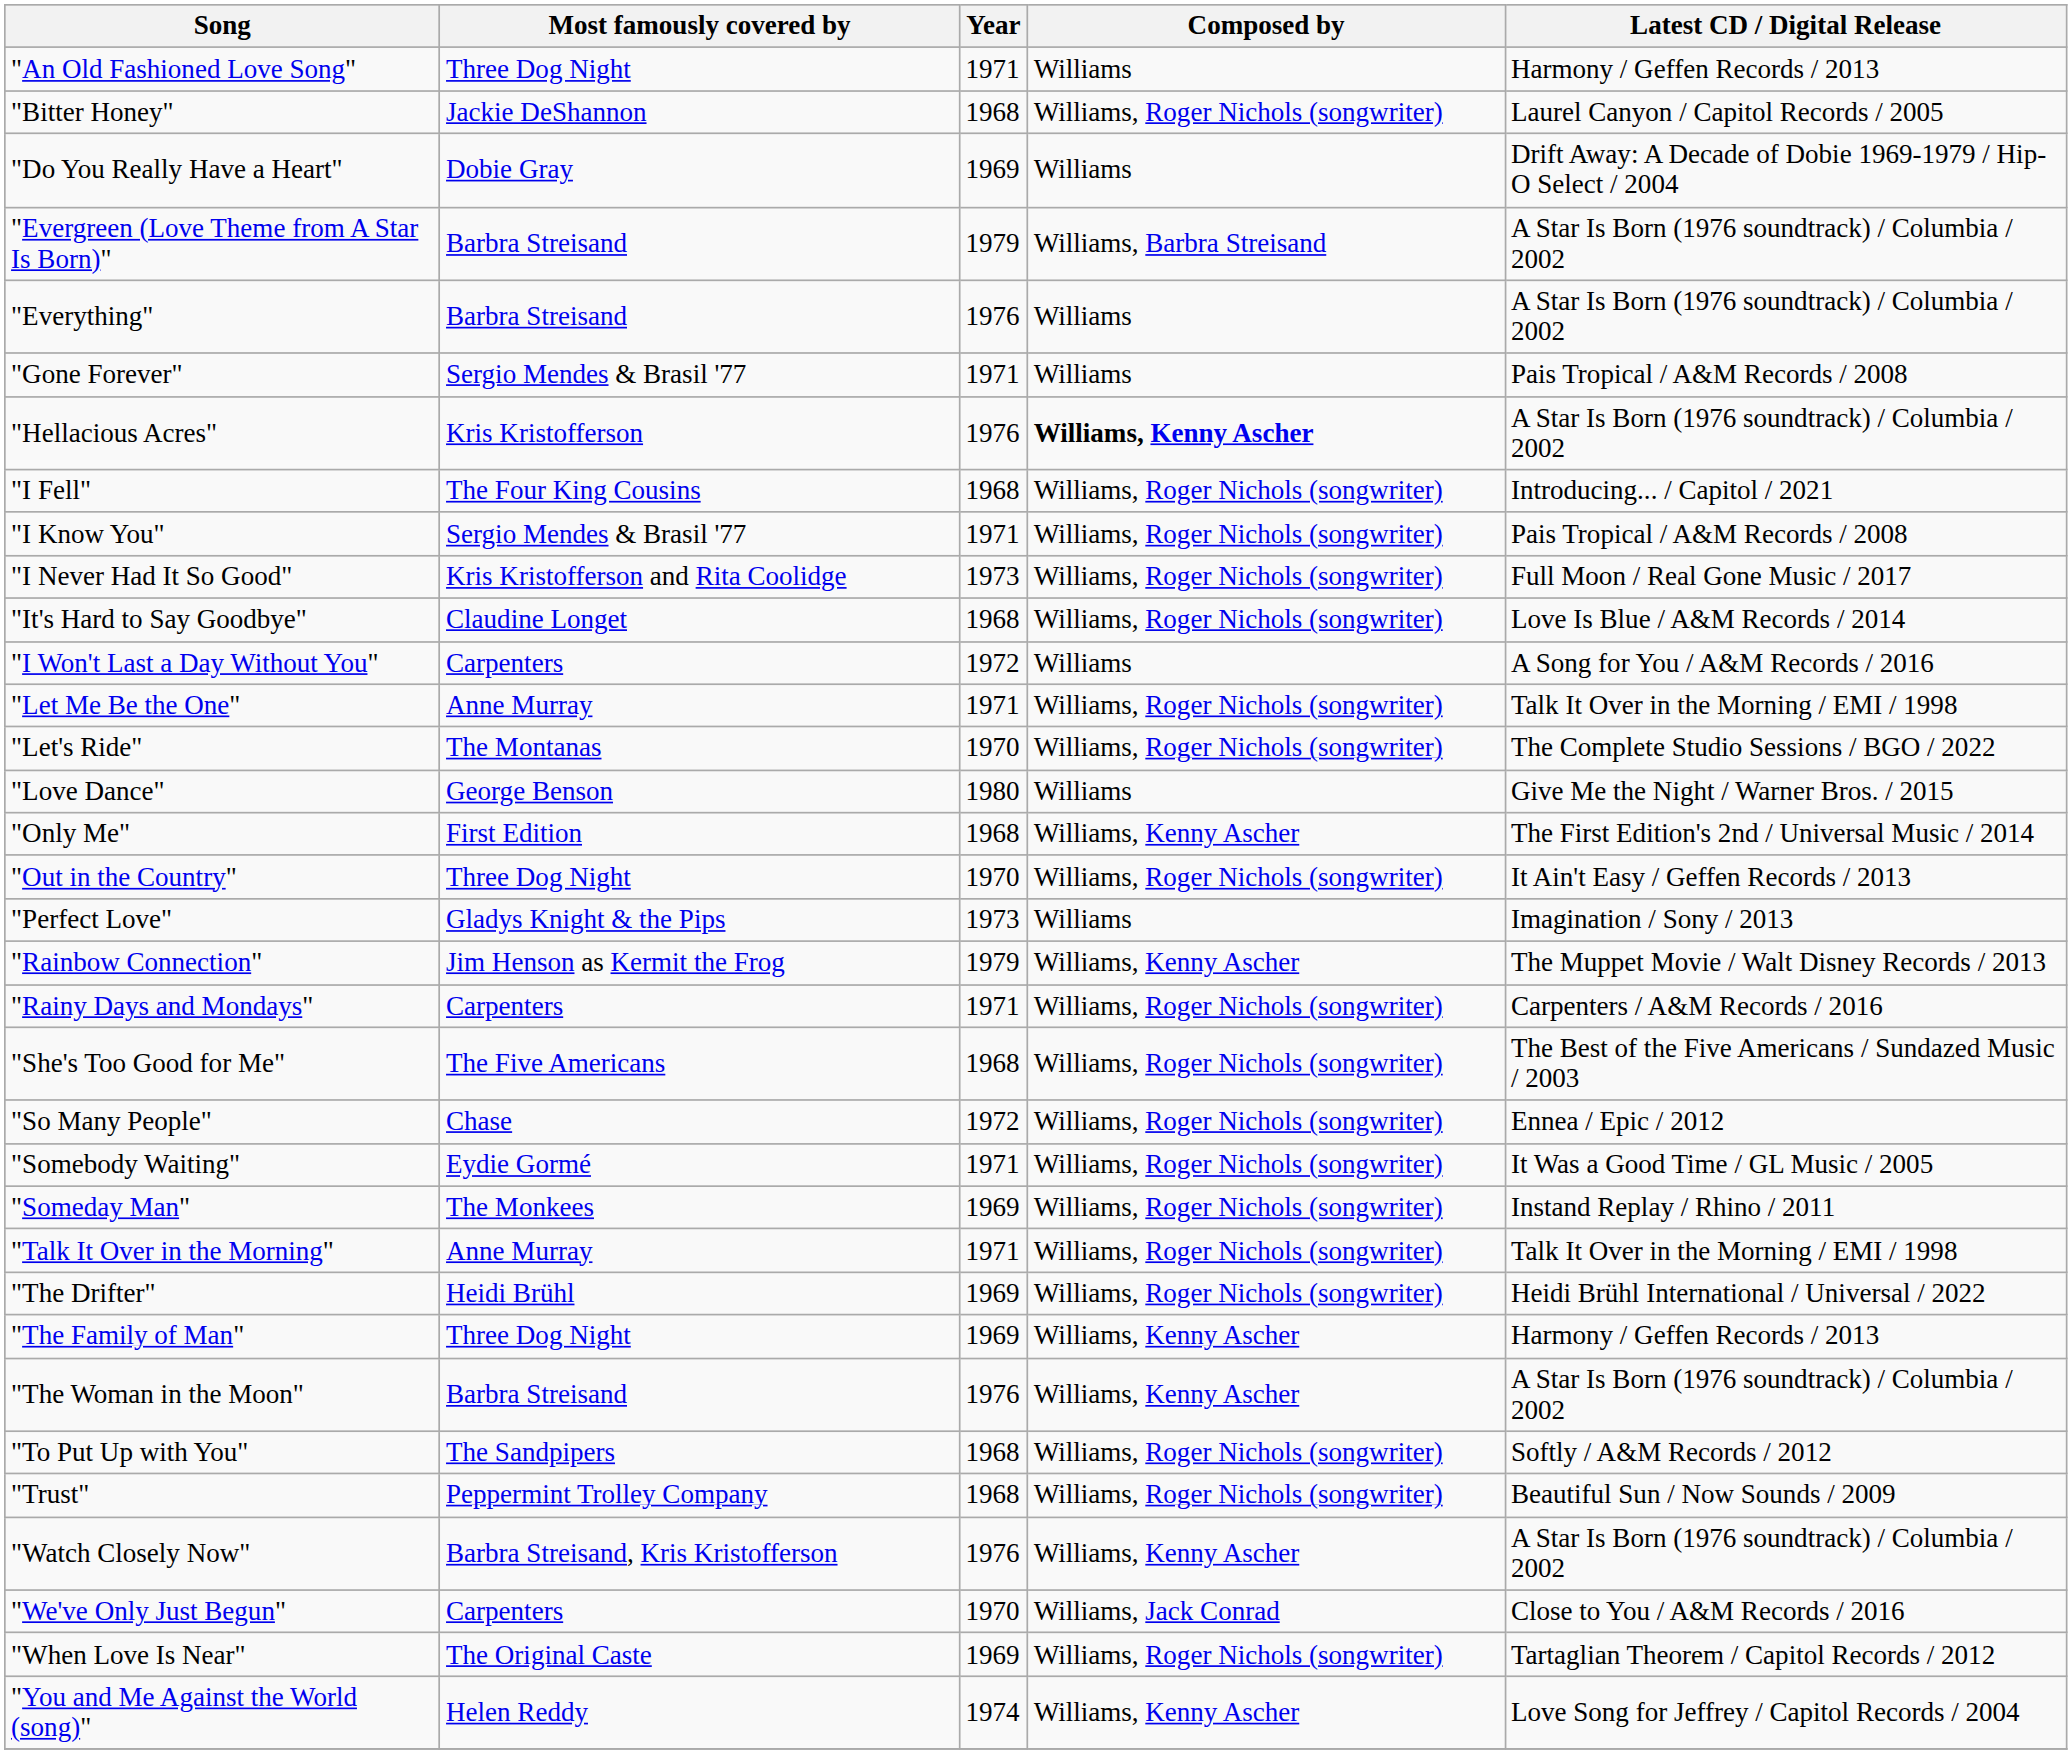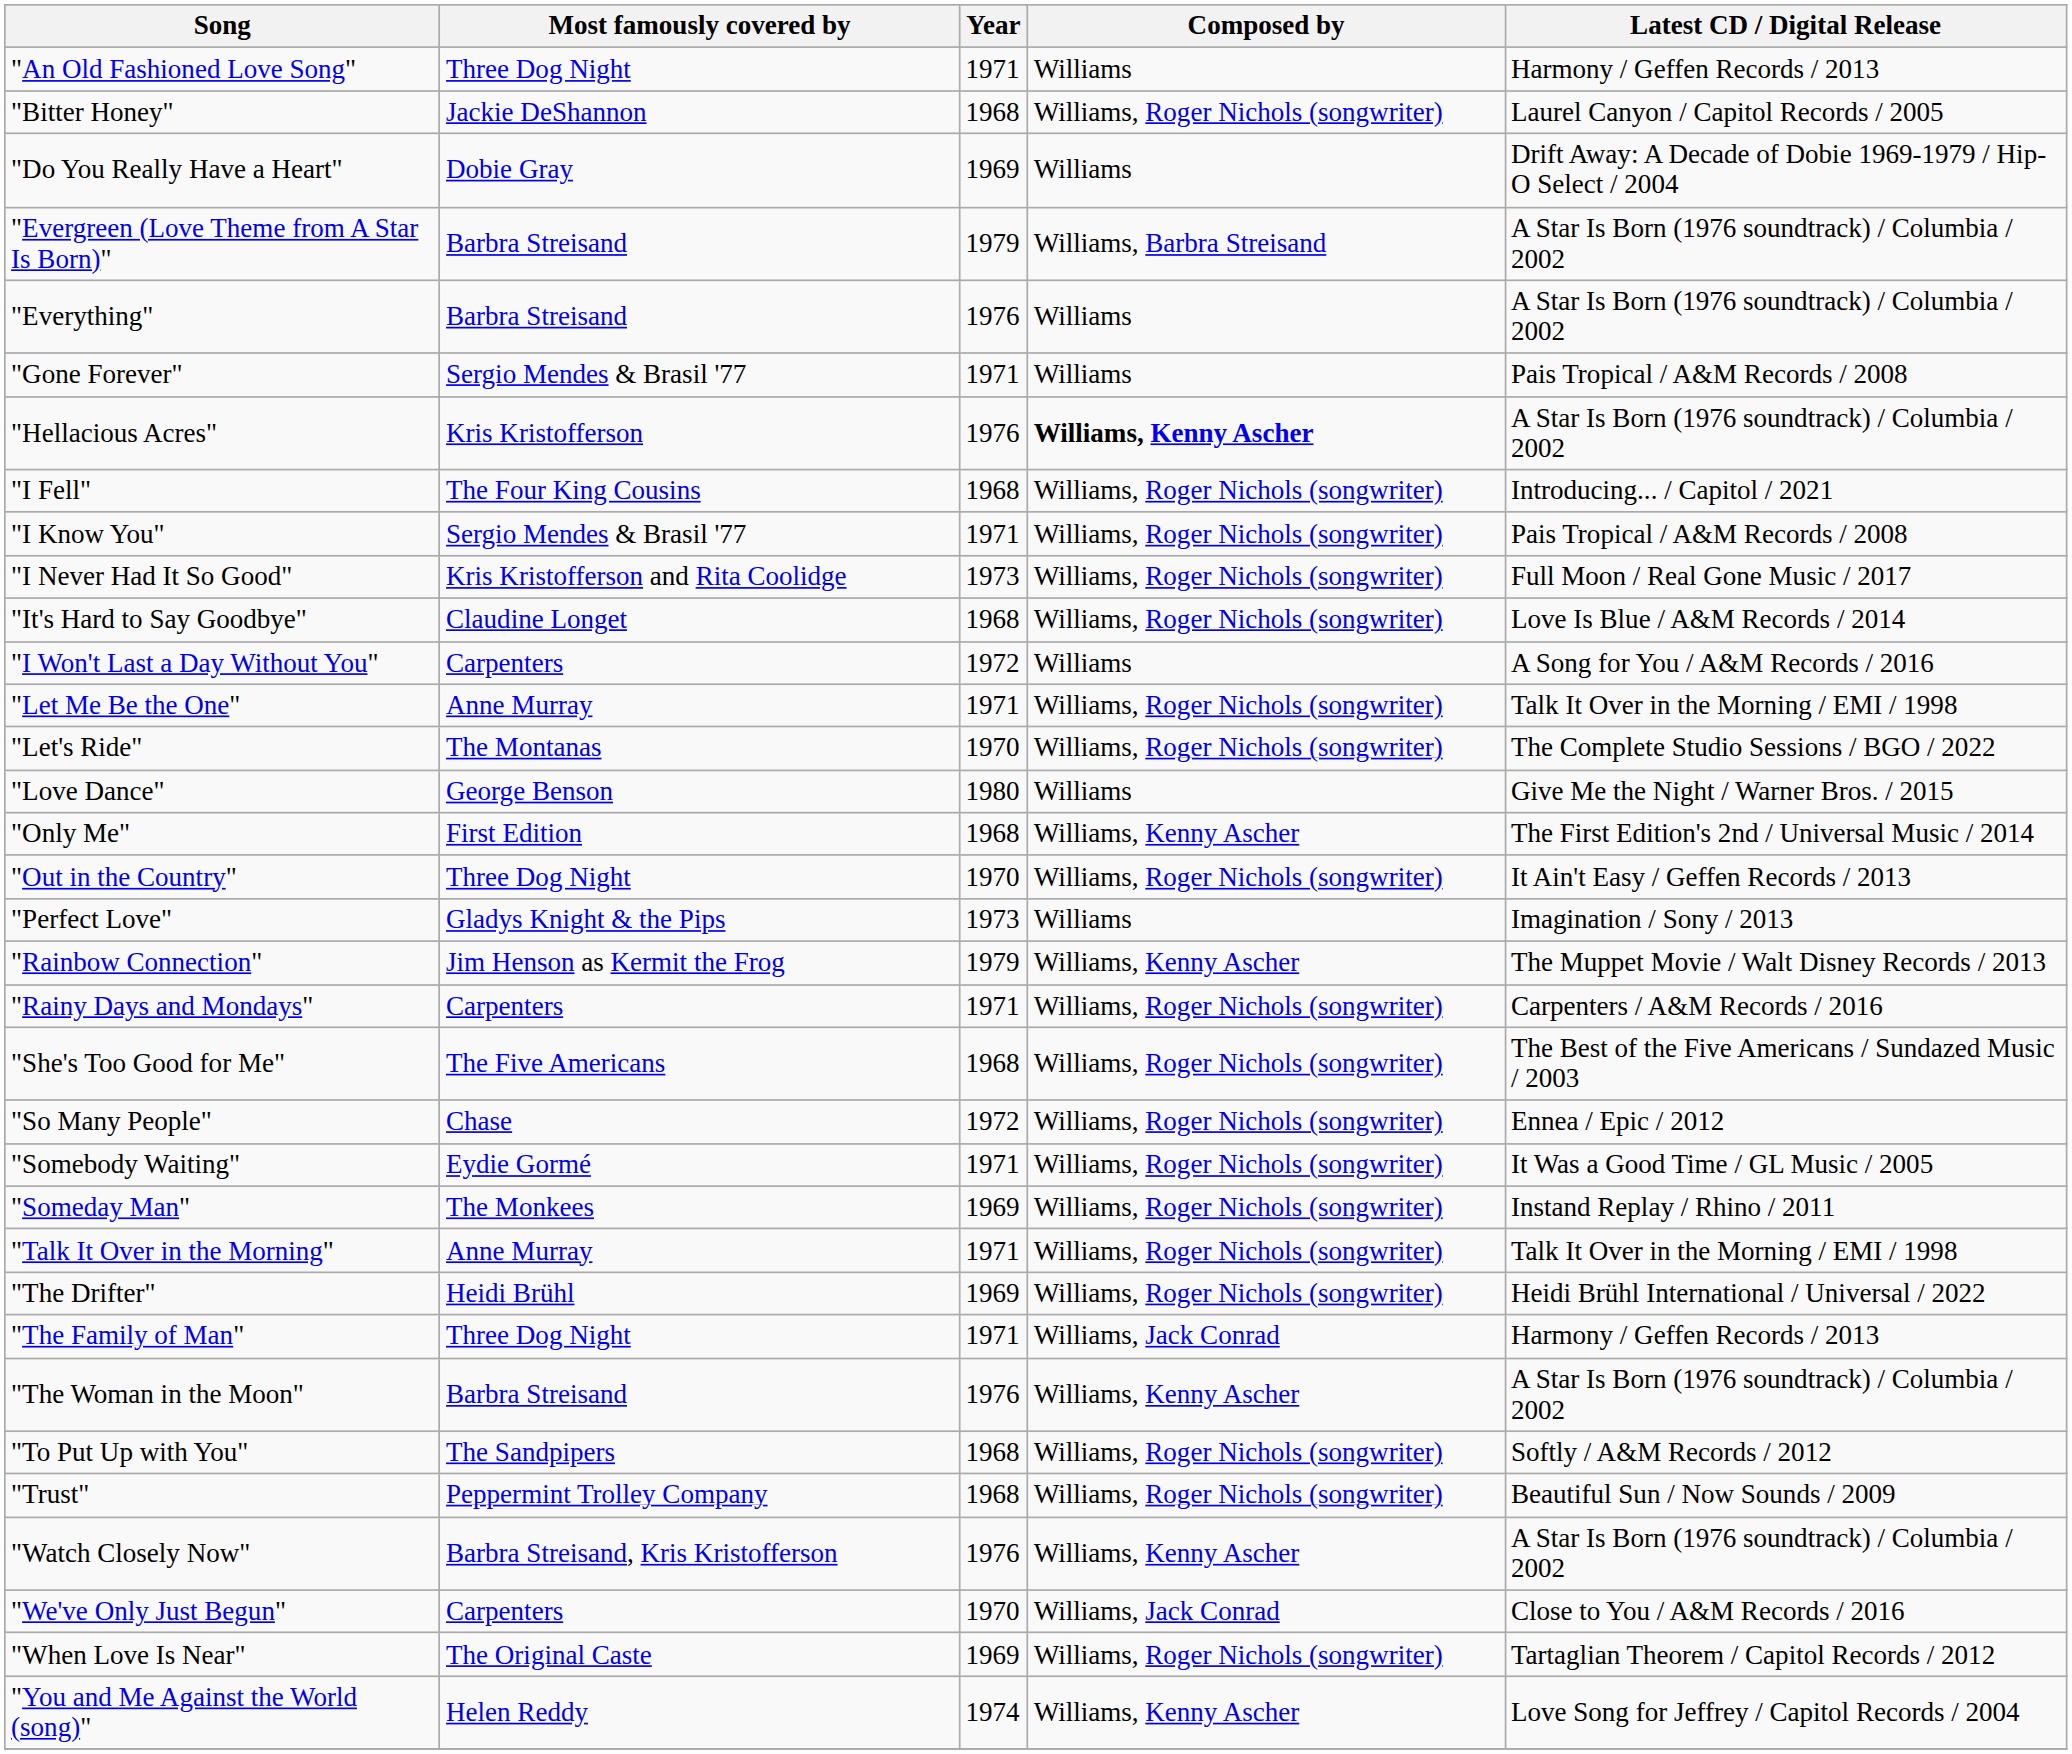"The Family of Man" | Year: 1969 -> 1971
"The Family of Man" | Composed by: Williams, Kenny Ascher -> Williams, Jack Conrad
